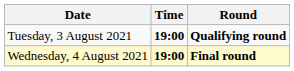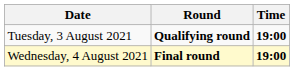columns swapped: Time <-> Round
